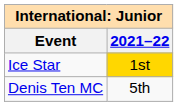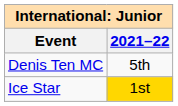rows swapped: Denis Ten MC <-> Ice Star
